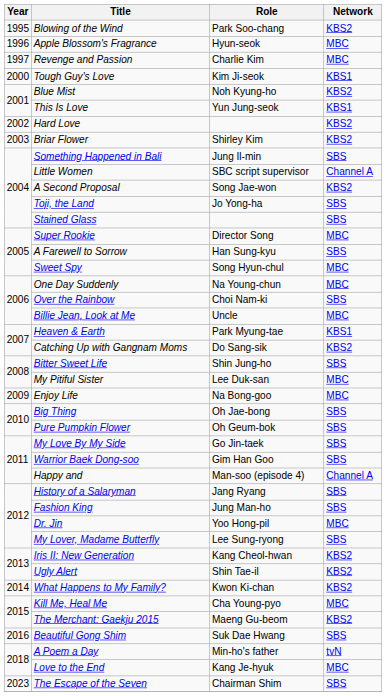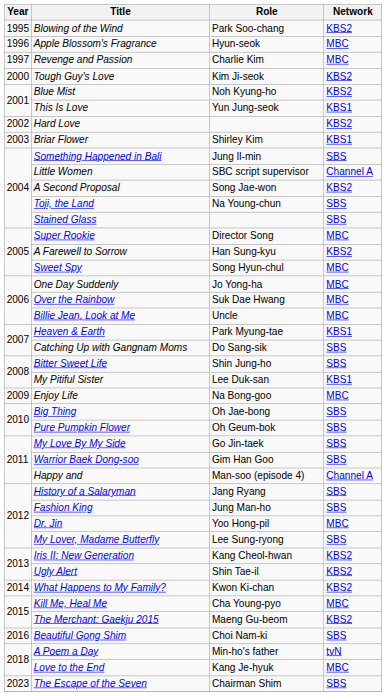Tough Guy's Love | Network: KBS1 -> KBS2
Briar Flower | Network: KBS2 -> KBS1
Toji, the Land | Role: Jo Yong-ha -> Na Young-chun
A Farewell to Sorrow | Network: SBS -> KBS2
One Day Suddenly | Role: Na Young-chun -> Jo Yong-ha
Over the Rainbow | Role: Choi Nam-ki -> Suk Dae Hwang
Over the Rainbow | Network: SBS -> MBC
Catching Up with Gangnam Moms | Network: KBS2 -> SBS
My Pitiful Sister | Network: MBC -> KBS1
Beautiful Gong Shim | Role: Suk Dae Hwang -> Choi Nam-ki
